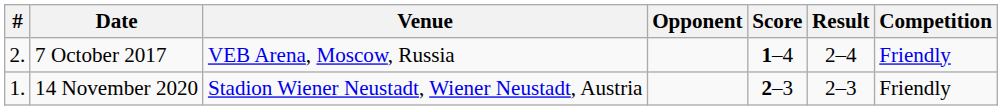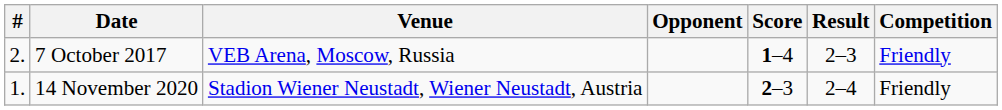7 October 2017 | Result: 2–4 -> 2–3
14 November 2020 | Result: 2–3 -> 2–4
